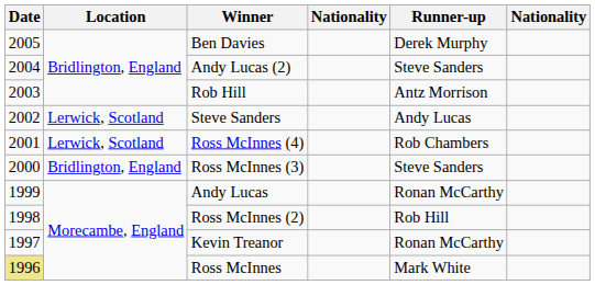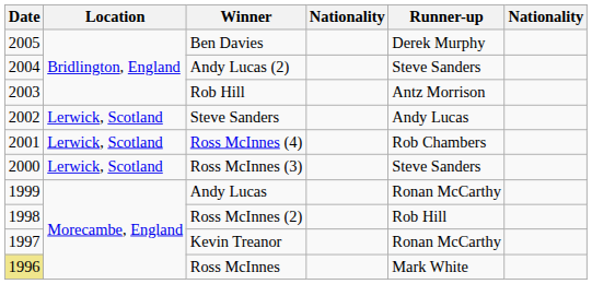Ross McInnes (3) | Location: Bridlington, England -> Lerwick, Scotland
